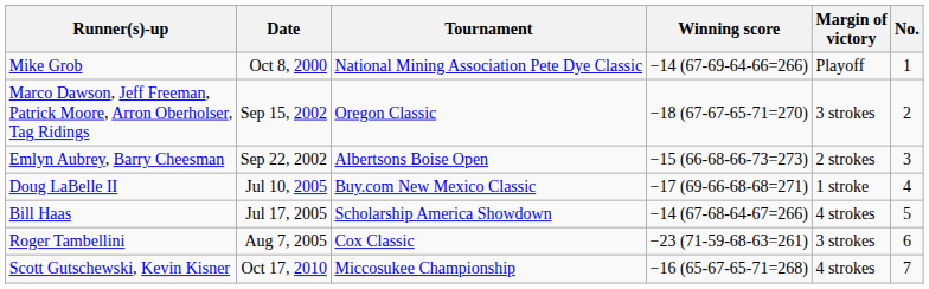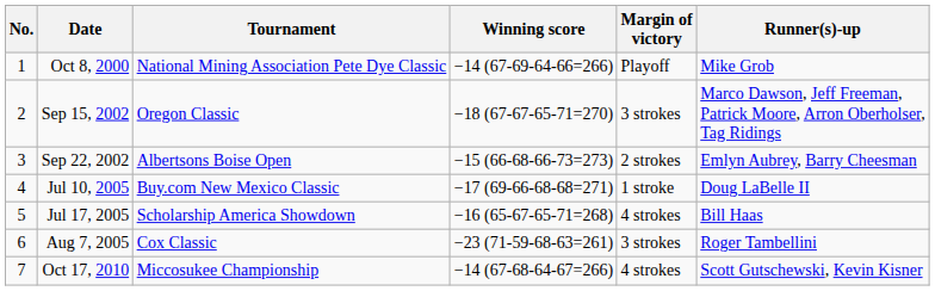columns swapped: No. <-> Runner(s)-up
Jul 17, 2005 | Winning score: −14 (67-68-64-67=266) -> −16 (65-67-65-71=268)
Oct 17, 2010 | Winning score: −16 (65-67-65-71=268) -> −14 (67-68-64-67=266)
